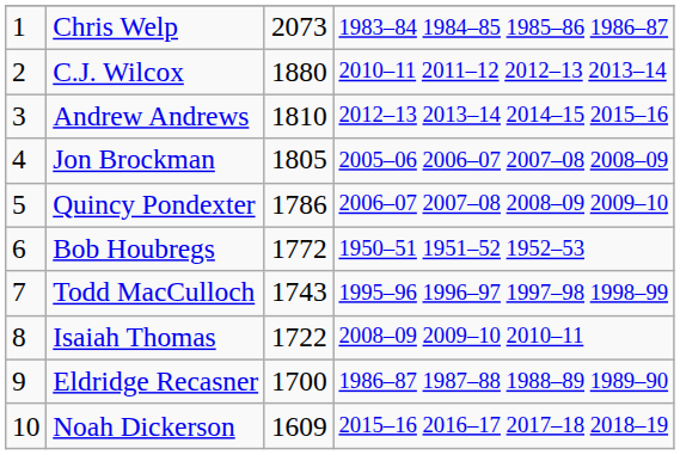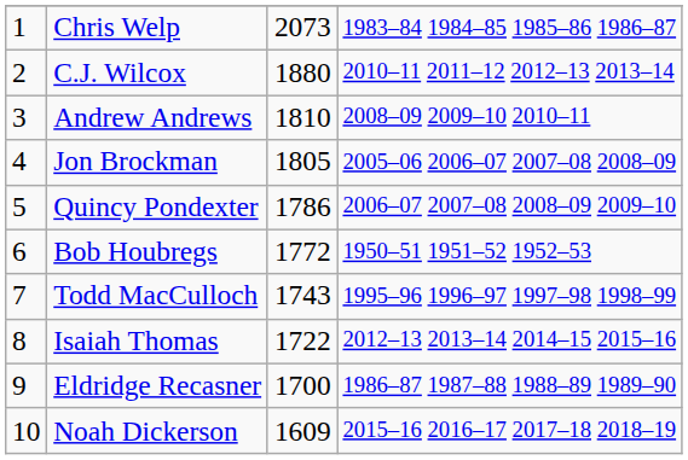Andrew Andrews | column 4: 2012–13 2013–14 2014–15 2015–16 -> 2008–09 2009–10 2010–11
Isaiah Thomas | column 4: 2008–09 2009–10 2010–11 -> 2012–13 2013–14 2014–15 2015–16
